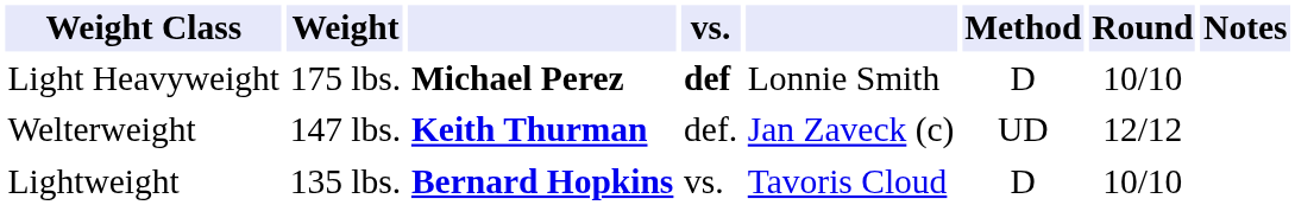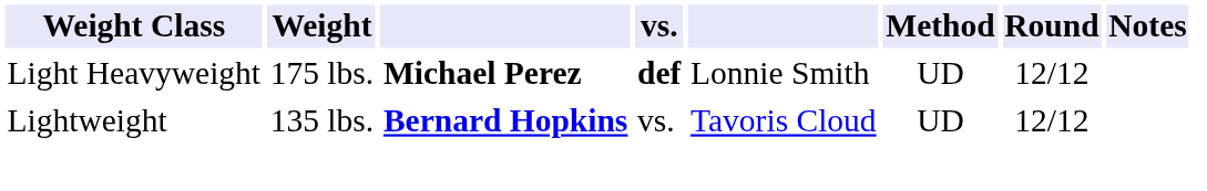Light Heavyweight | Method: D -> UD
Light Heavyweight | Round: 10/10 -> 12/12
- row: Welterweight | 147 lbs. | Keith Thurman | def. | Jan Zaveck (c) | UD | 12/12
Lightweight | Method: D -> UD
Lightweight | Round: 10/10 -> 12/12
